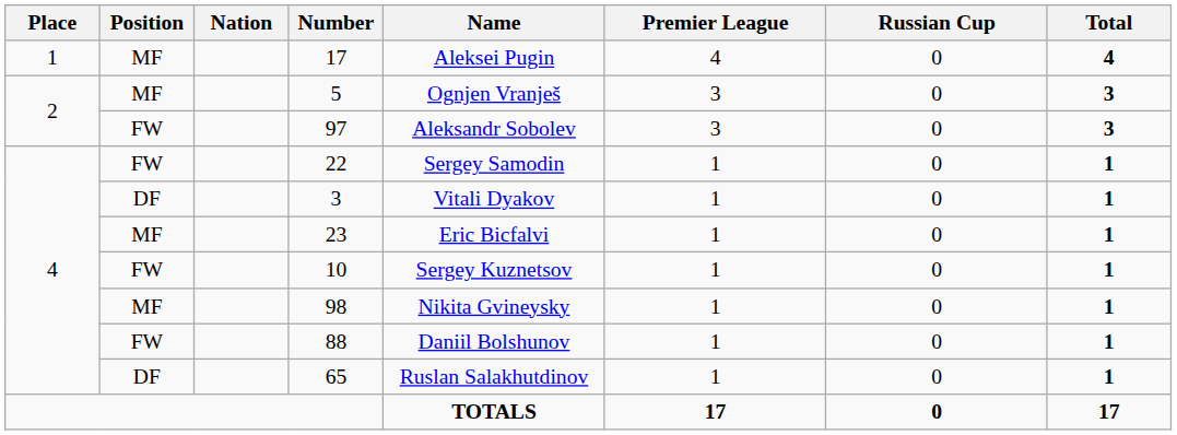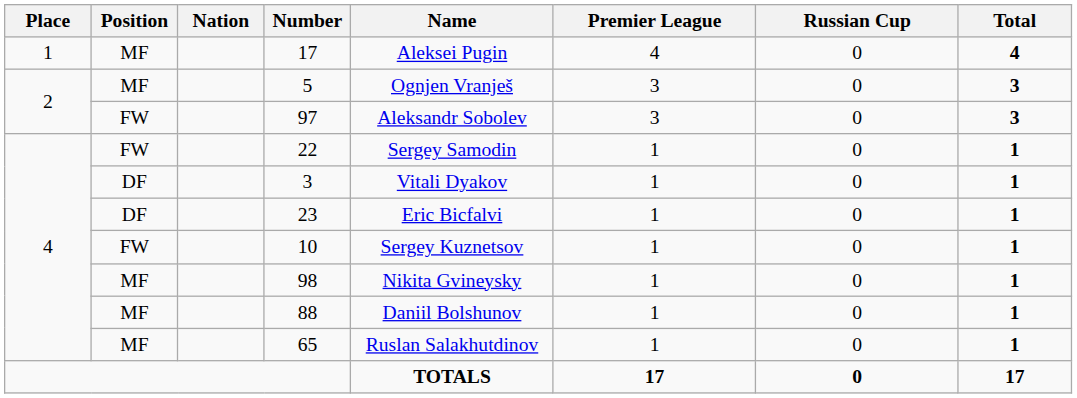23 | Position: MF -> DF
88 | Position: FW -> MF
65 | Position: DF -> MF
